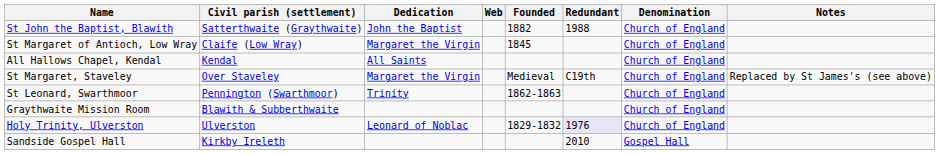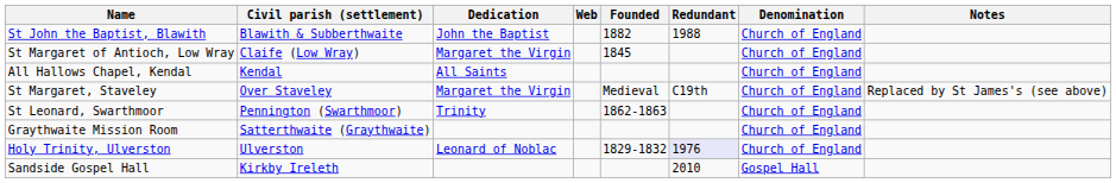St John the Baptist, Blawith | Civil parish (settlement): Satterthwaite (Graythwaite) -> Blawith & Subberthwaite
Graythwaite Mission Room | Civil parish (settlement): Blawith & Subberthwaite -> Satterthwaite (Graythwaite)
